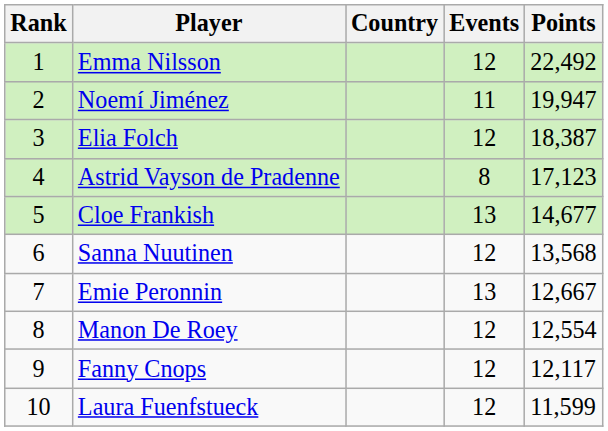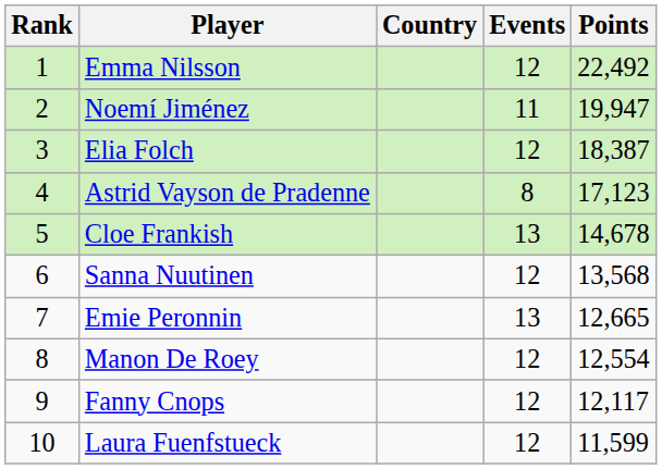Cloe Frankish | Points: 14,677 -> 14,678
Emie Peronnin | Points: 12,667 -> 12,665
